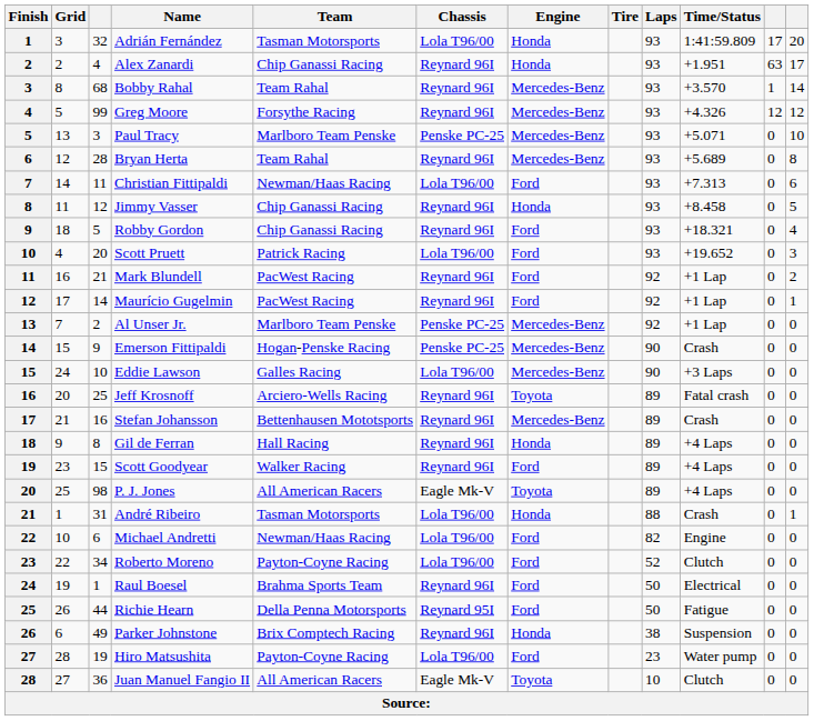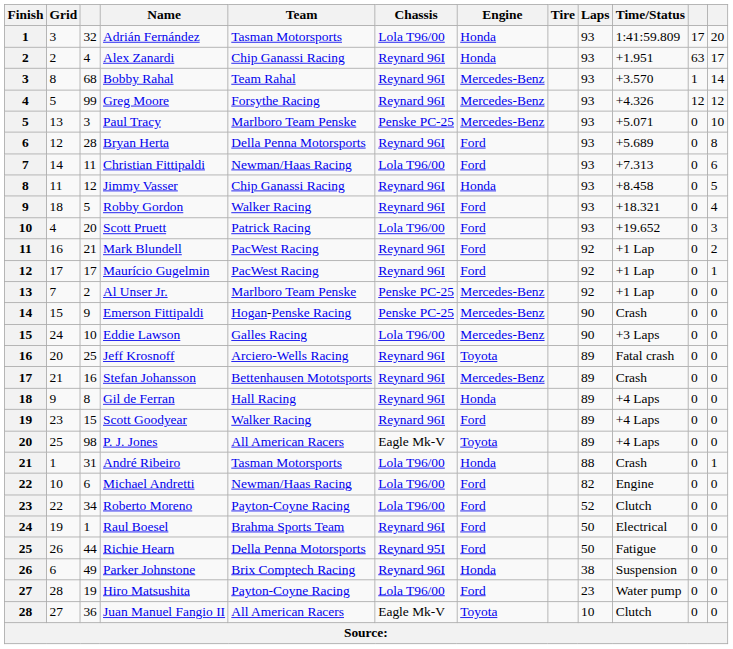Bryan Herta | Team: Team Rahal -> Della Penna Motorsports
Bryan Herta | Engine: Mercedes-Benz -> Ford
Robby Gordon | Team: Chip Ganassi Racing -> Walker Racing
Maurício Gugelmin | column 3: 14 -> 17
